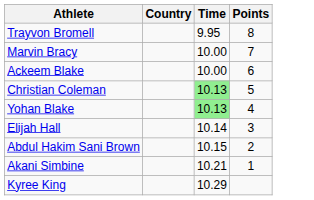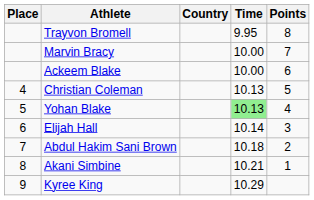+ column: Place | 4 | 5 | 6 | 7 | 8 | 9
Christian Coleman | Time: lightgreen background -> no background
Abdul Hakim Sani Brown | Time: 10.15 -> 10.18
